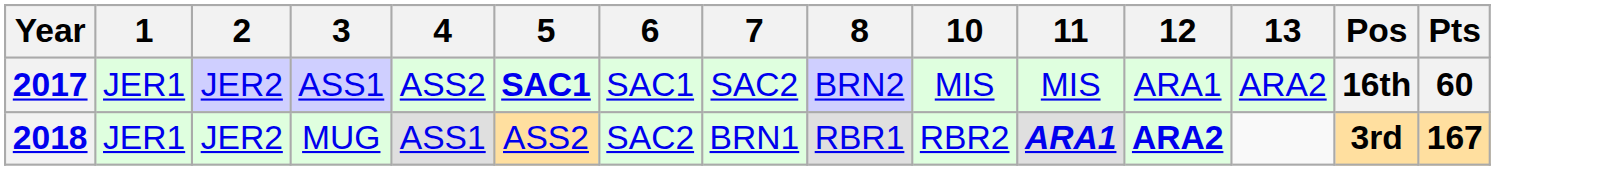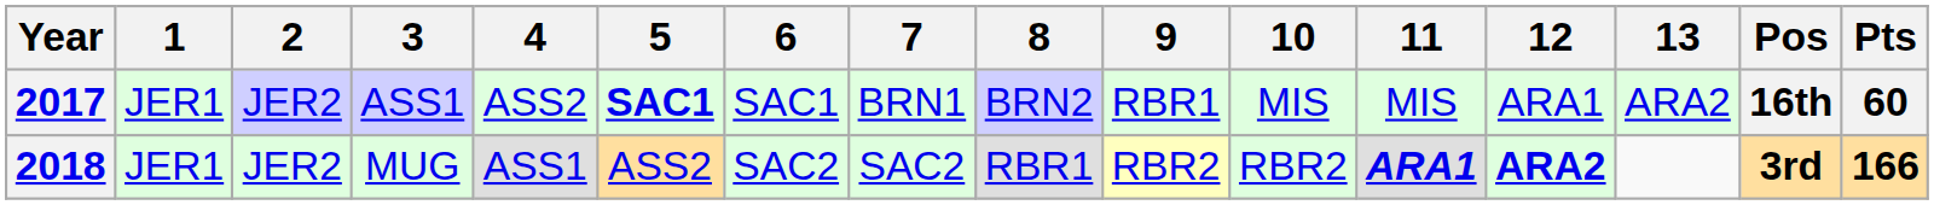+ column: 9 | RBR1 | RBR2
2017 | 7: SAC2 -> BRN1
2018 | 7: BRN1 -> SAC2
2018 | Pts: 167 -> 166
